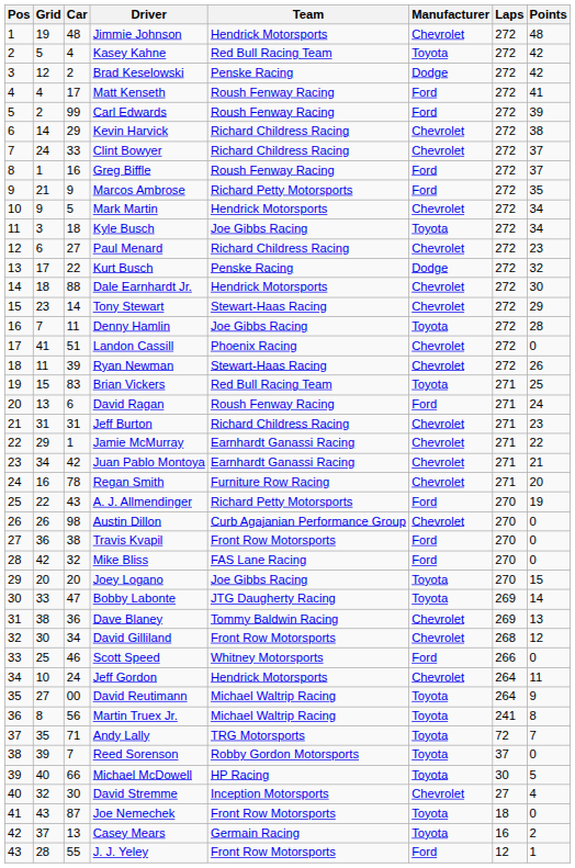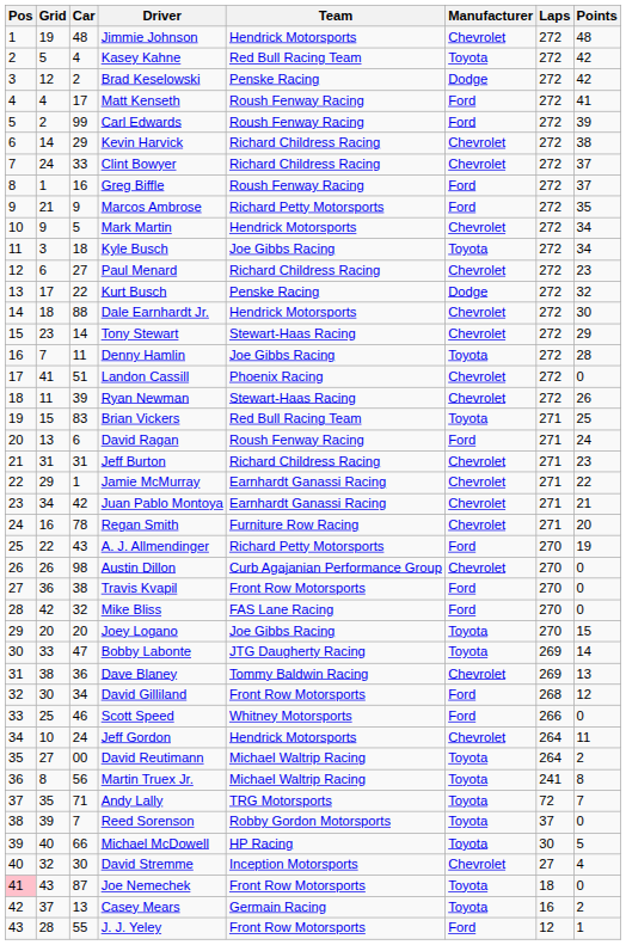David Gilliland | Manufacturer: Chevrolet -> Ford
David Reutimann | Points: 9 -> 2
Joe Nemechek | Pos: no background -> pink background
